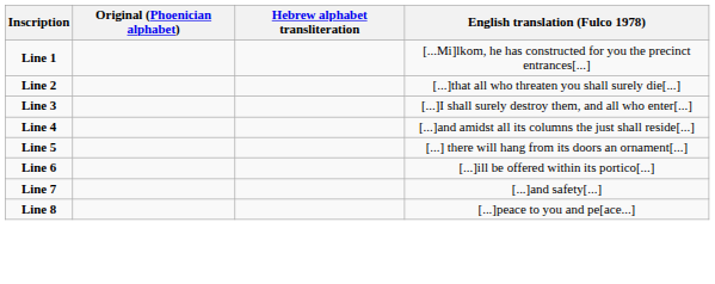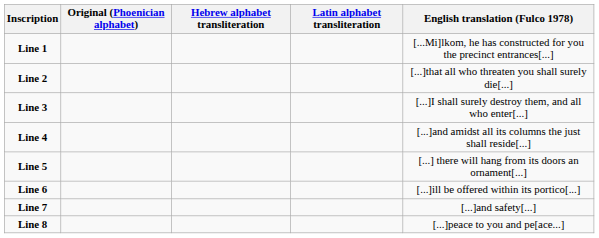+ column: Latin alphabet transliteration
